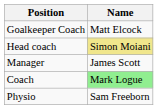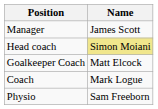rows swapped: Manager <-> Goalkeeper Coach
Coach | Name: lightgreen background -> no background
